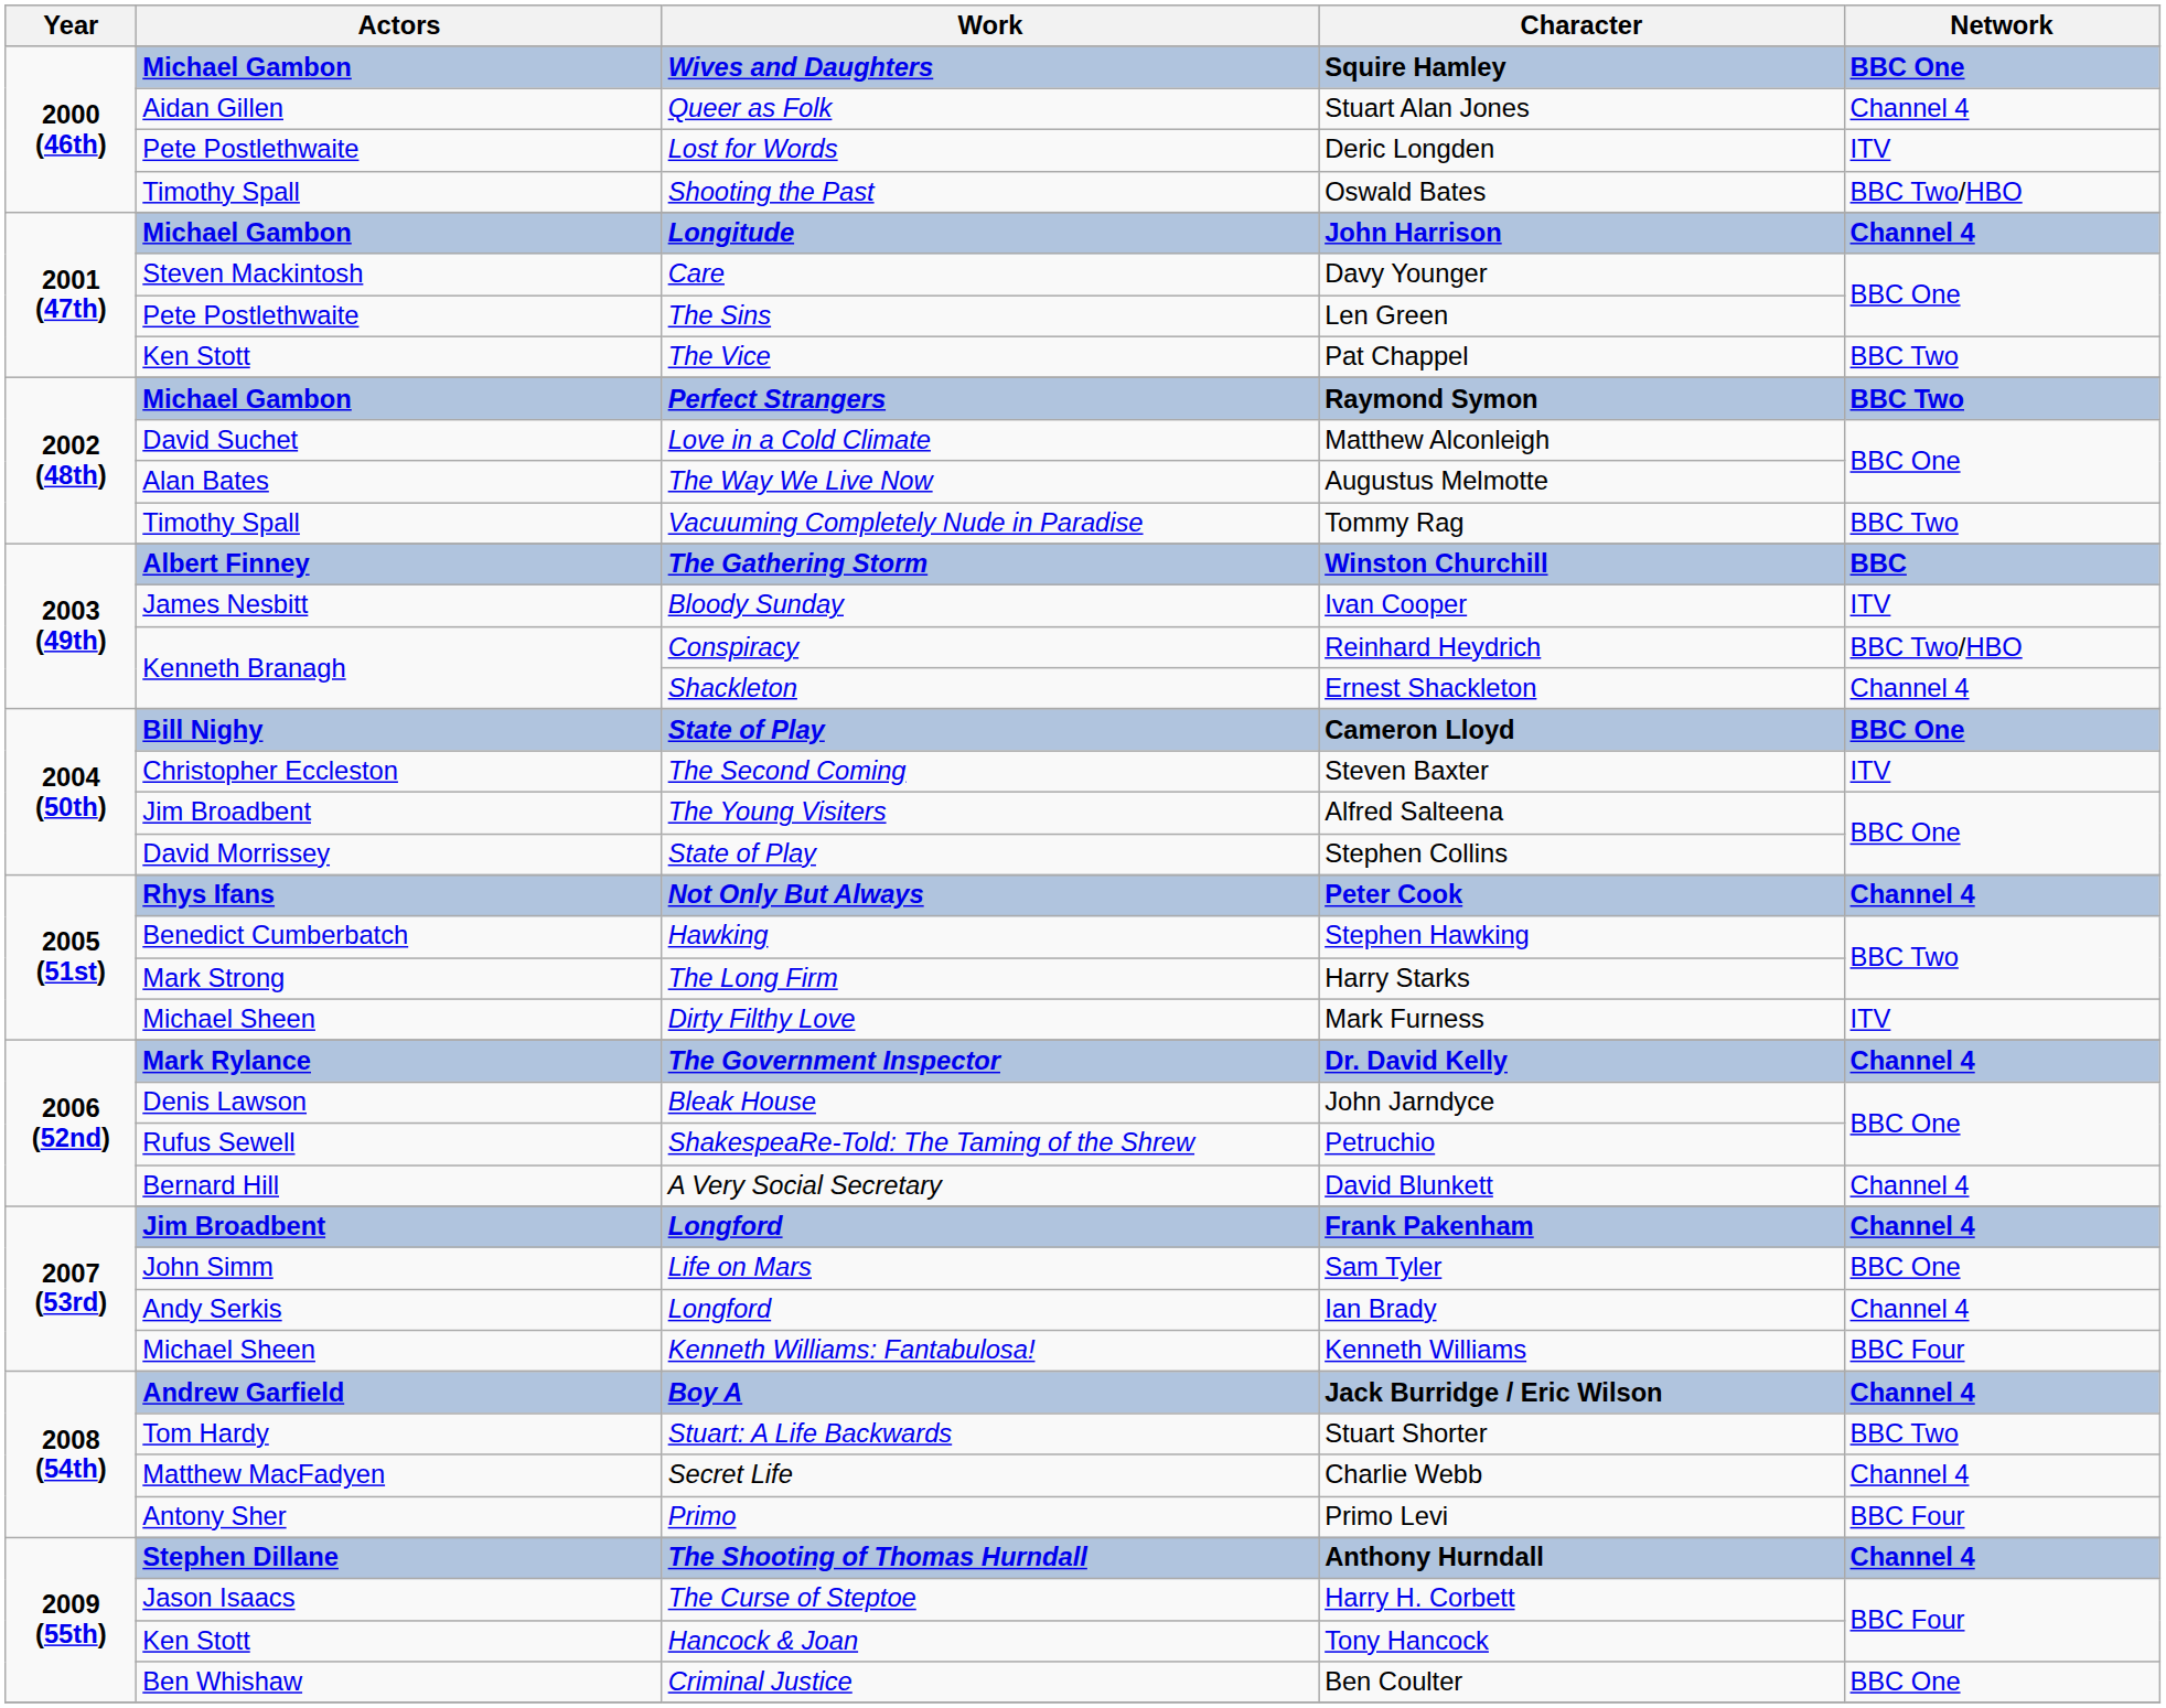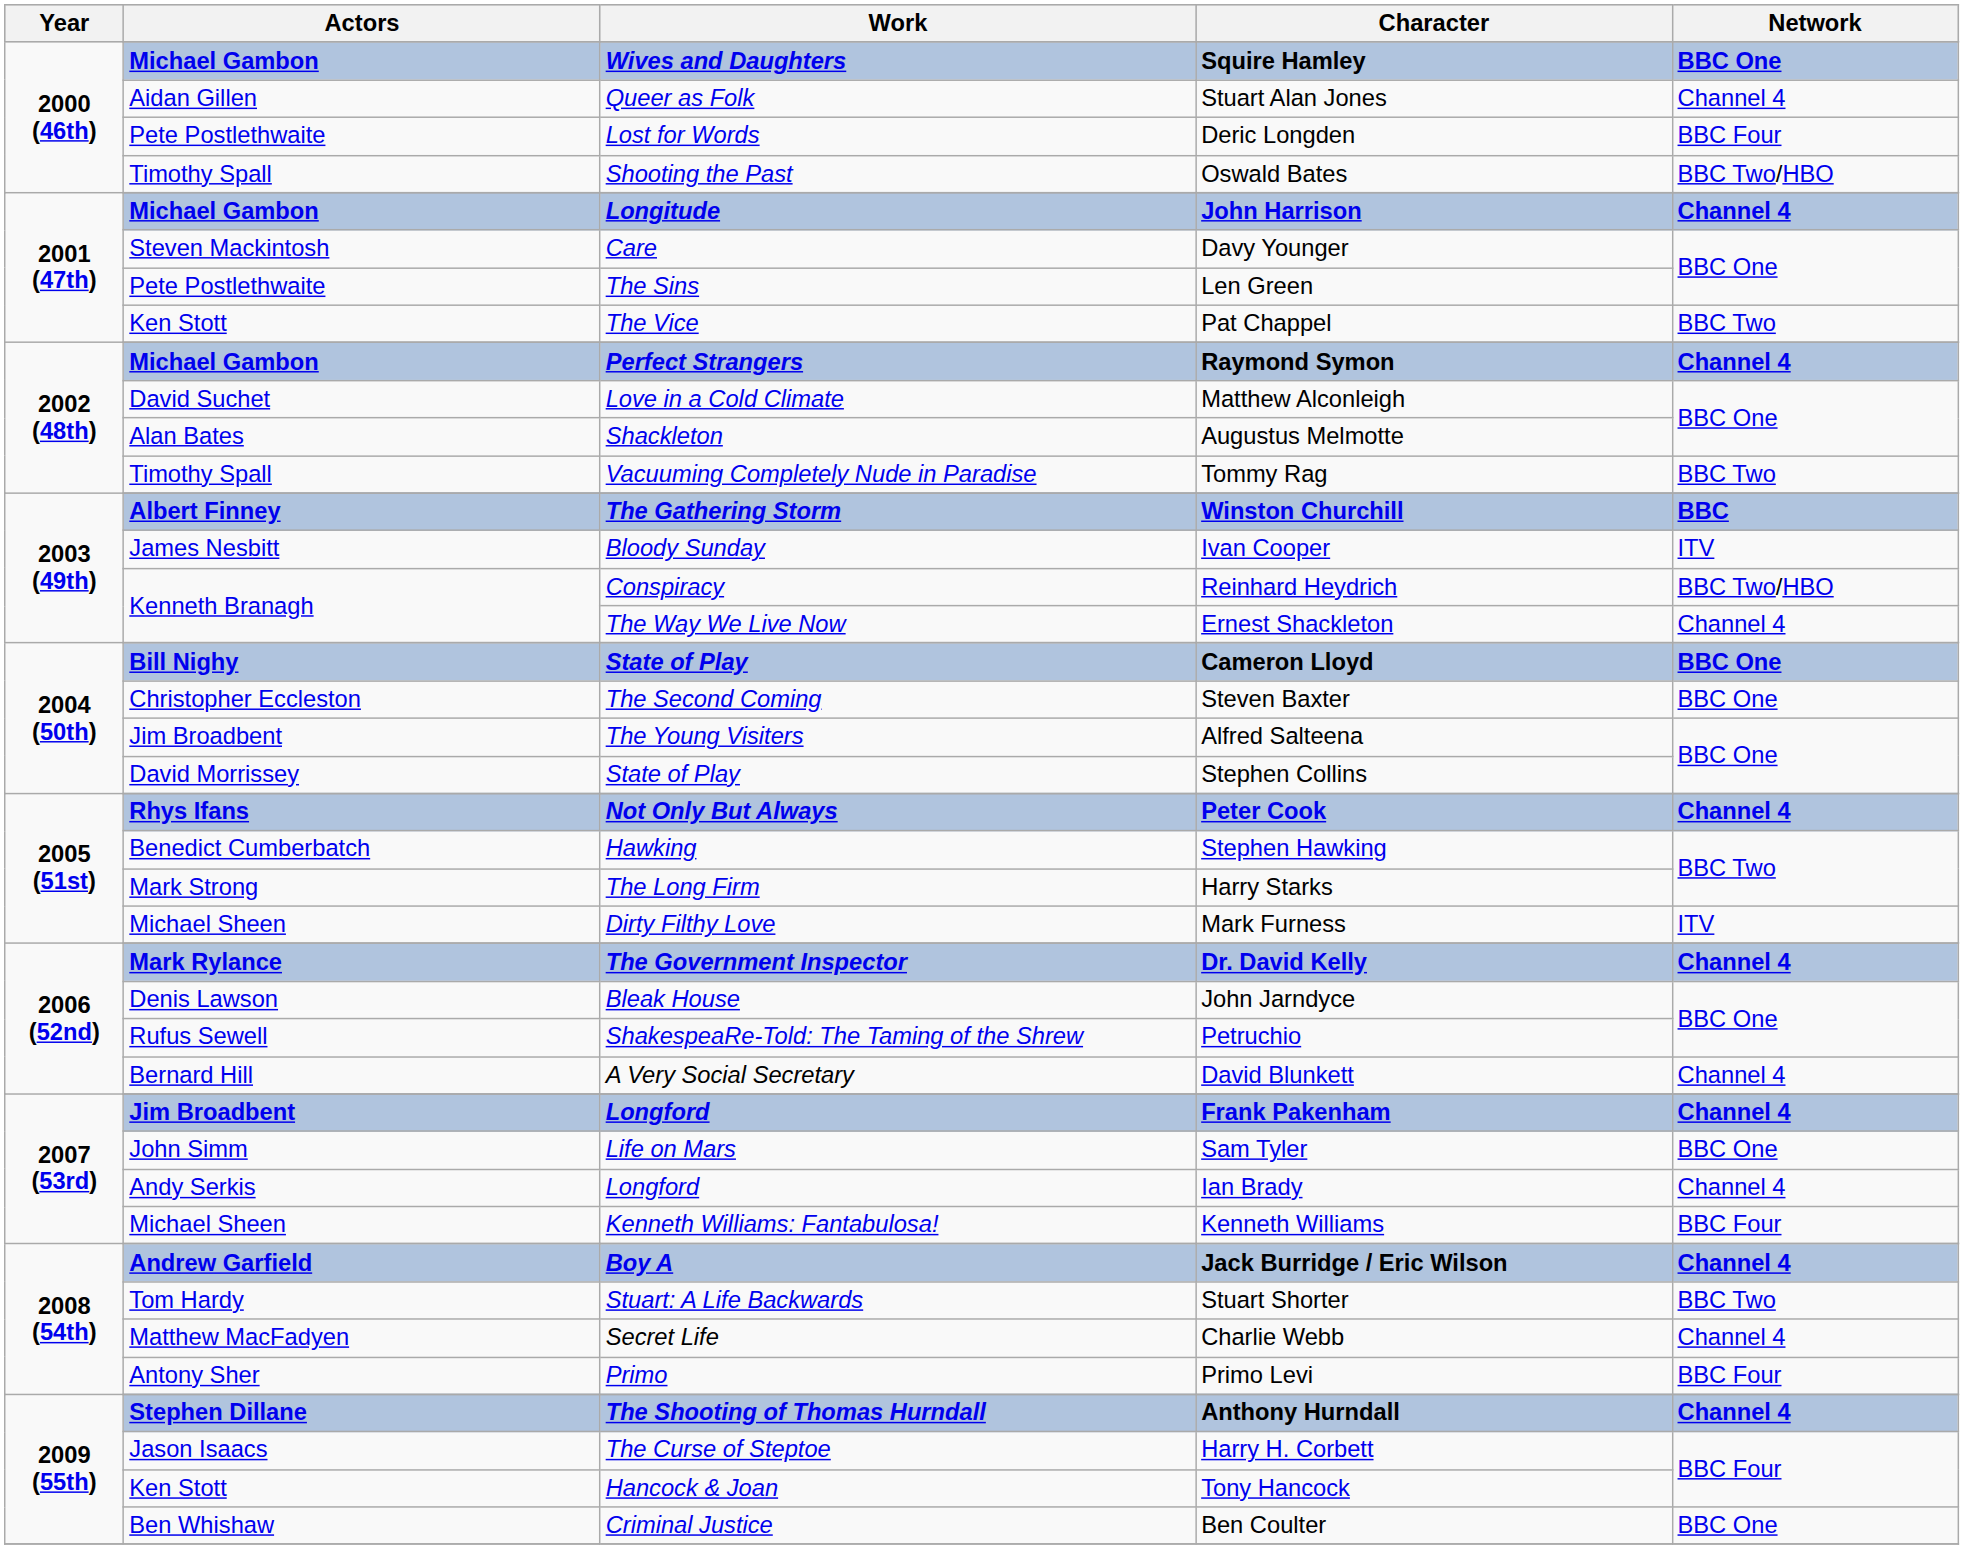Deric Longden | Network: ITV -> BBC Four
Raymond Symon | Network: BBC Two -> Channel 4
Augustus Melmotte | Work: The Way We Live Now -> Shackleton
Ernest Shackleton | Work: Shackleton -> The Way We Live Now
Steven Baxter | Network: ITV -> BBC One
